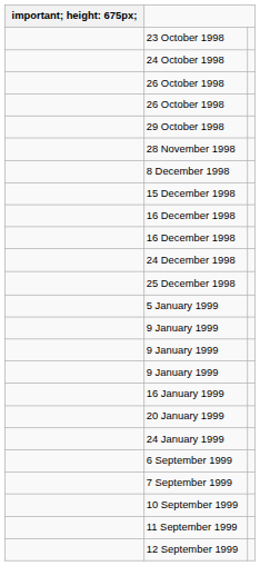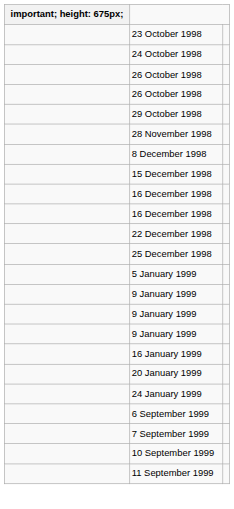+ row: 22 December 1998
- row: 24 December 1998
- row: 12 September 1999
